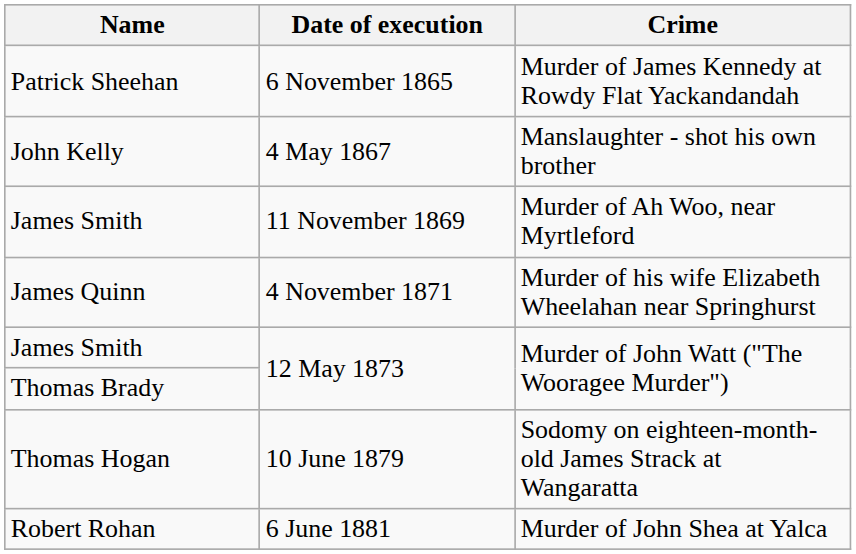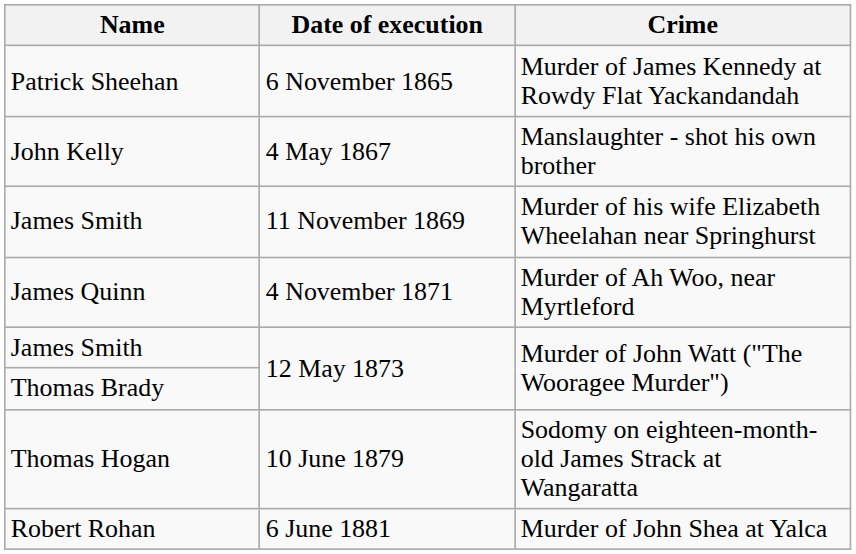James Smith / 11 November 1869 | Crime: Murder of Ah Woo, near Myrtleford -> Murder of his wife Elizabeth Wheelahan near Springhurst
James Quinn | Crime: Murder of his wife Elizabeth Wheelahan near Springhurst -> Murder of Ah Woo, near Myrtleford
